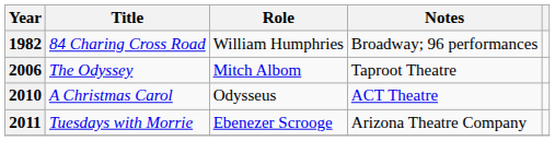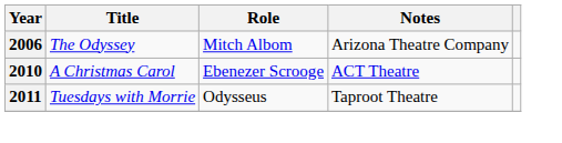- row: 1982 | 84 Charing Cross Road | William Humphries | Broadway; 96 performances
2006 | Notes: Taproot Theatre -> Arizona Theatre Company
2010 | Role: Odysseus -> Ebenezer Scrooge
2011 | Role: Ebenezer Scrooge -> Odysseus
2011 | Notes: Arizona Theatre Company -> Taproot Theatre
